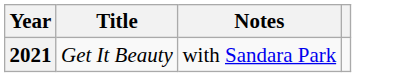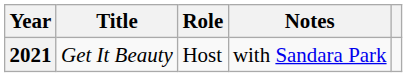+ column: Role | Host
